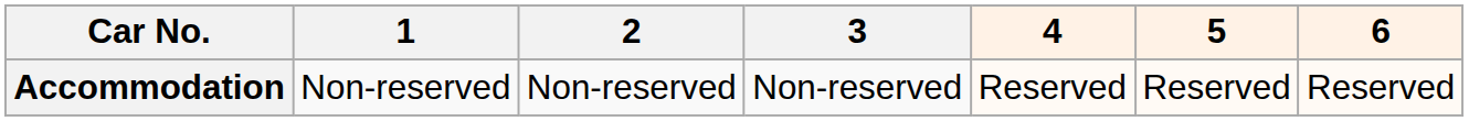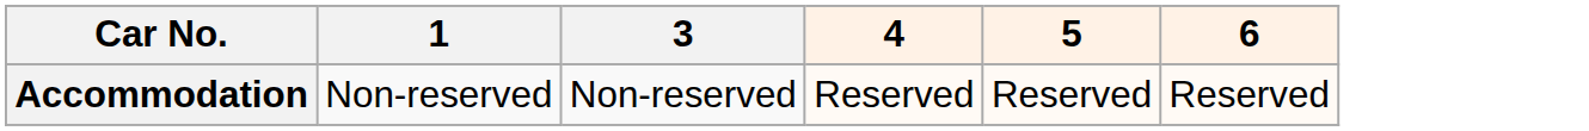- column: 2 | Non-reserved
